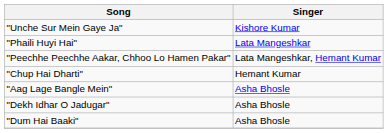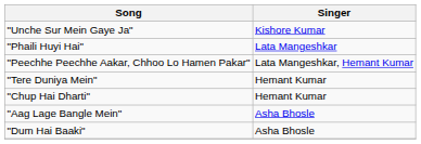+ row: "Tere Duniya Mein" | Hemant Kumar
- row: "Dekh Idhar O Jadugar" | Asha Bhosle
